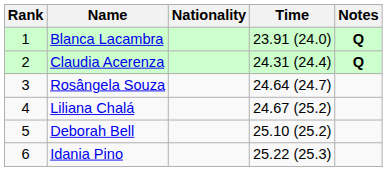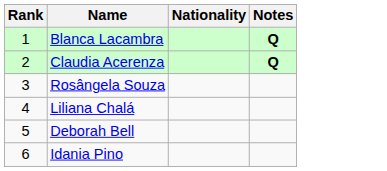- column: Time | 23.91 (24.0) | 24.31 (24.4) | 24.64 (24.7) | 24.67 (25.2) | 25.10 (25.2) | 25.22 (25.3)
